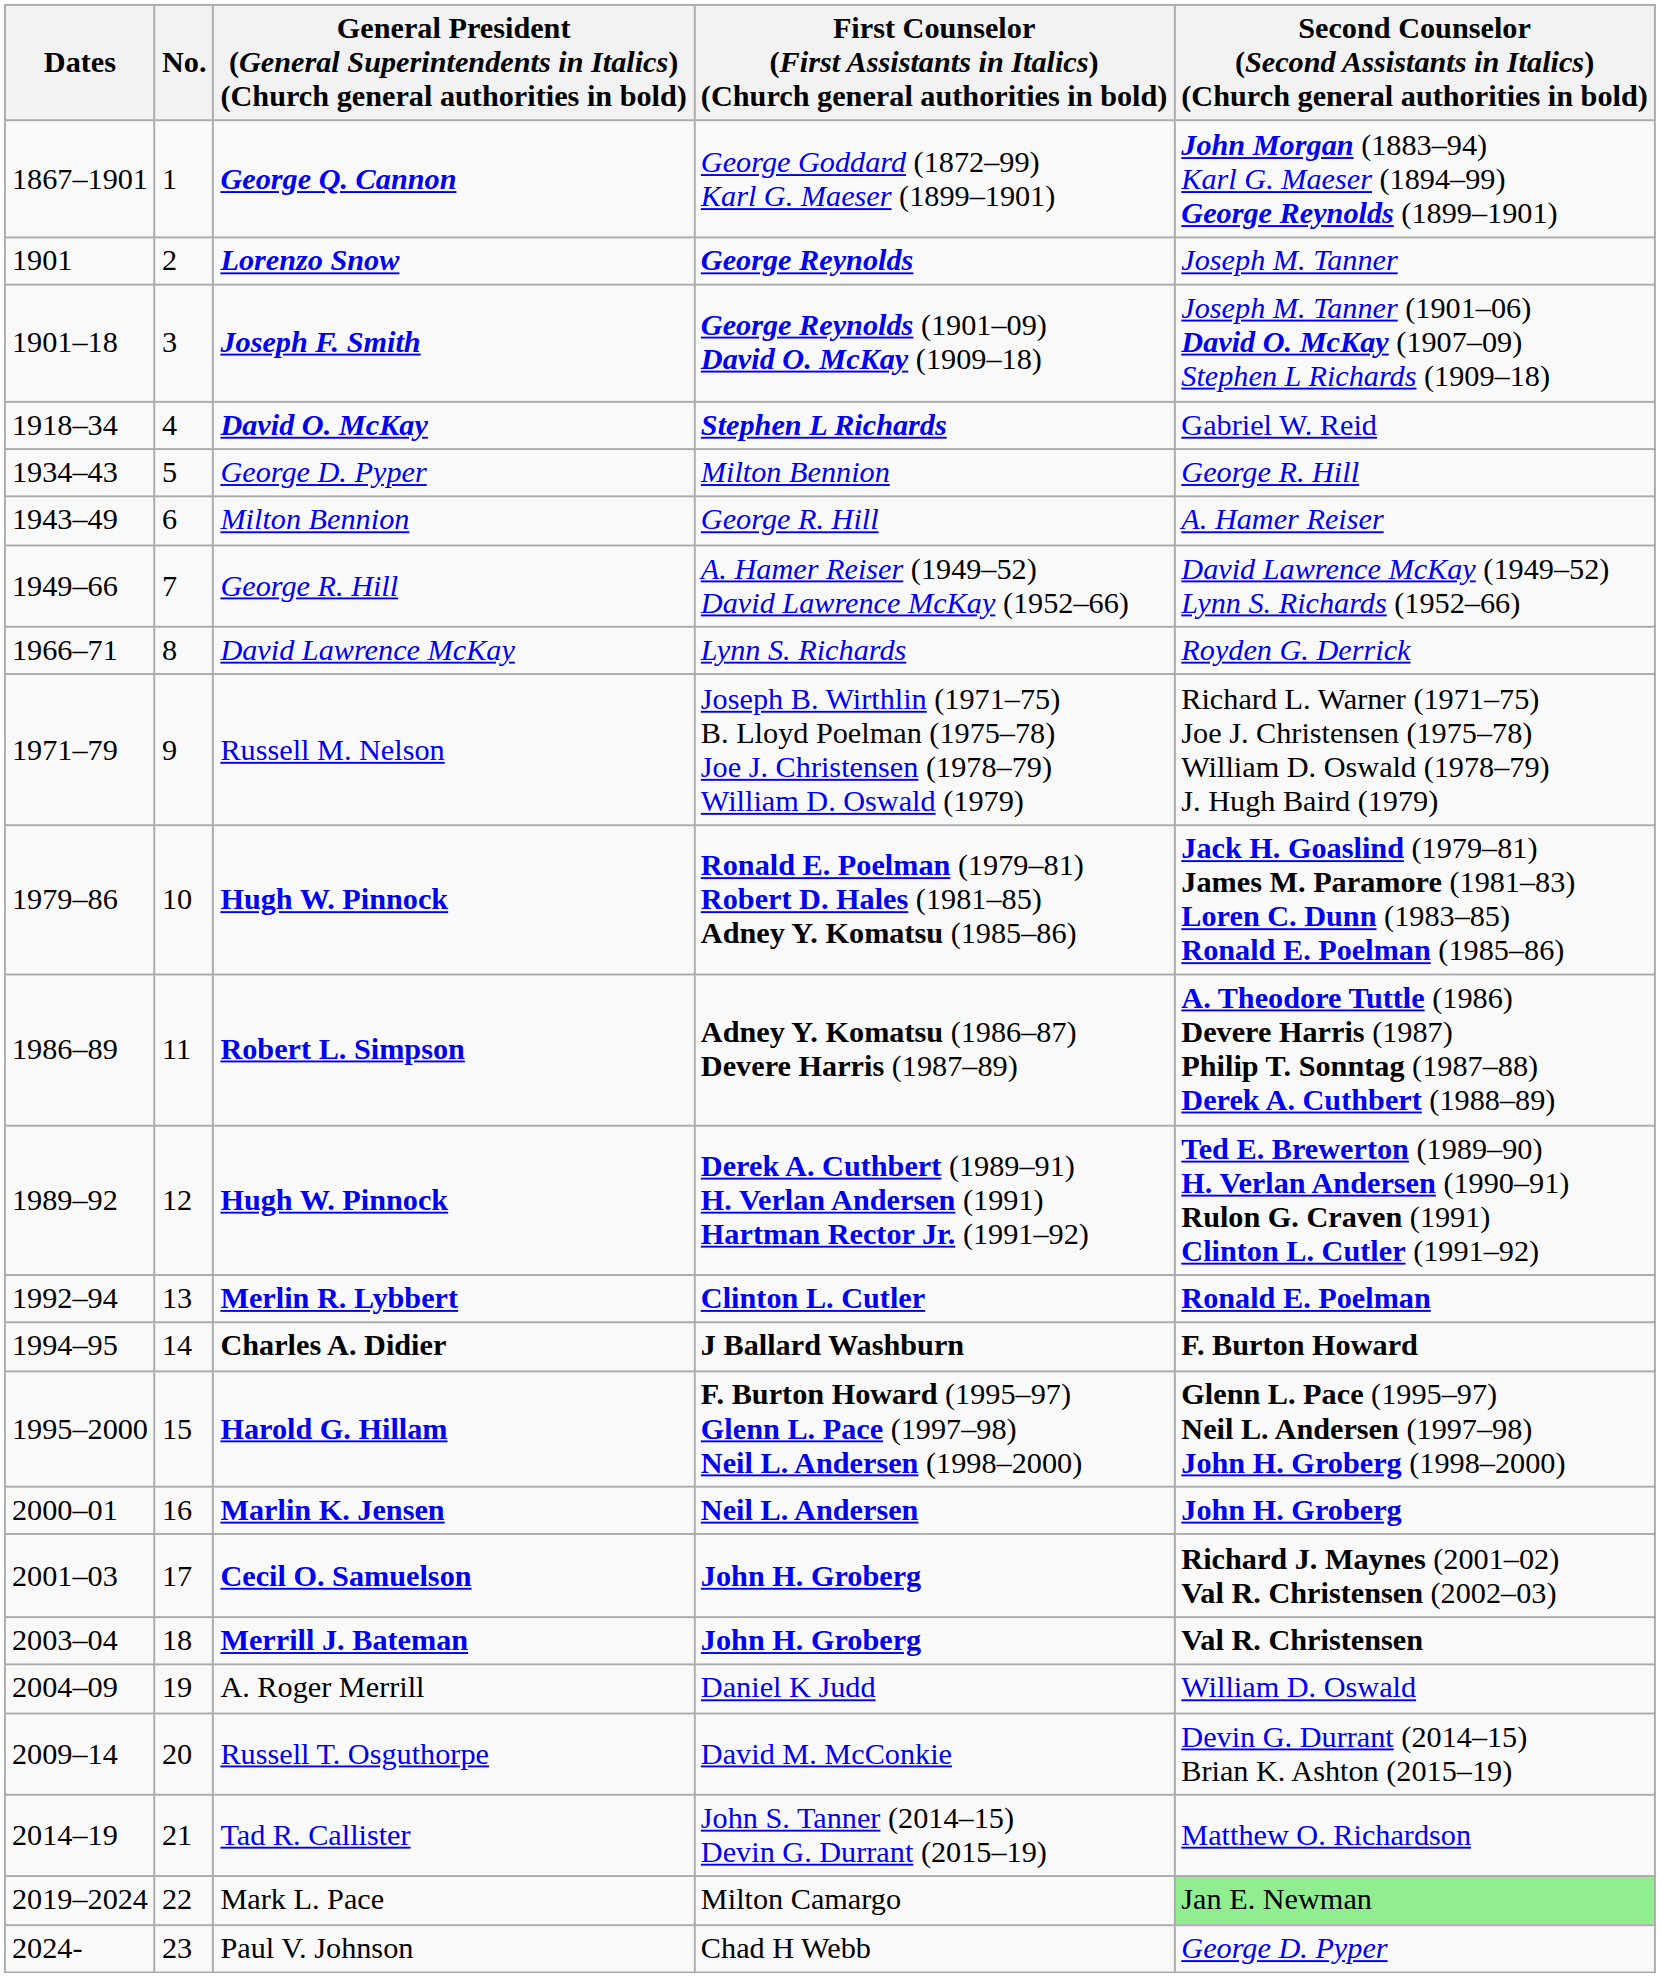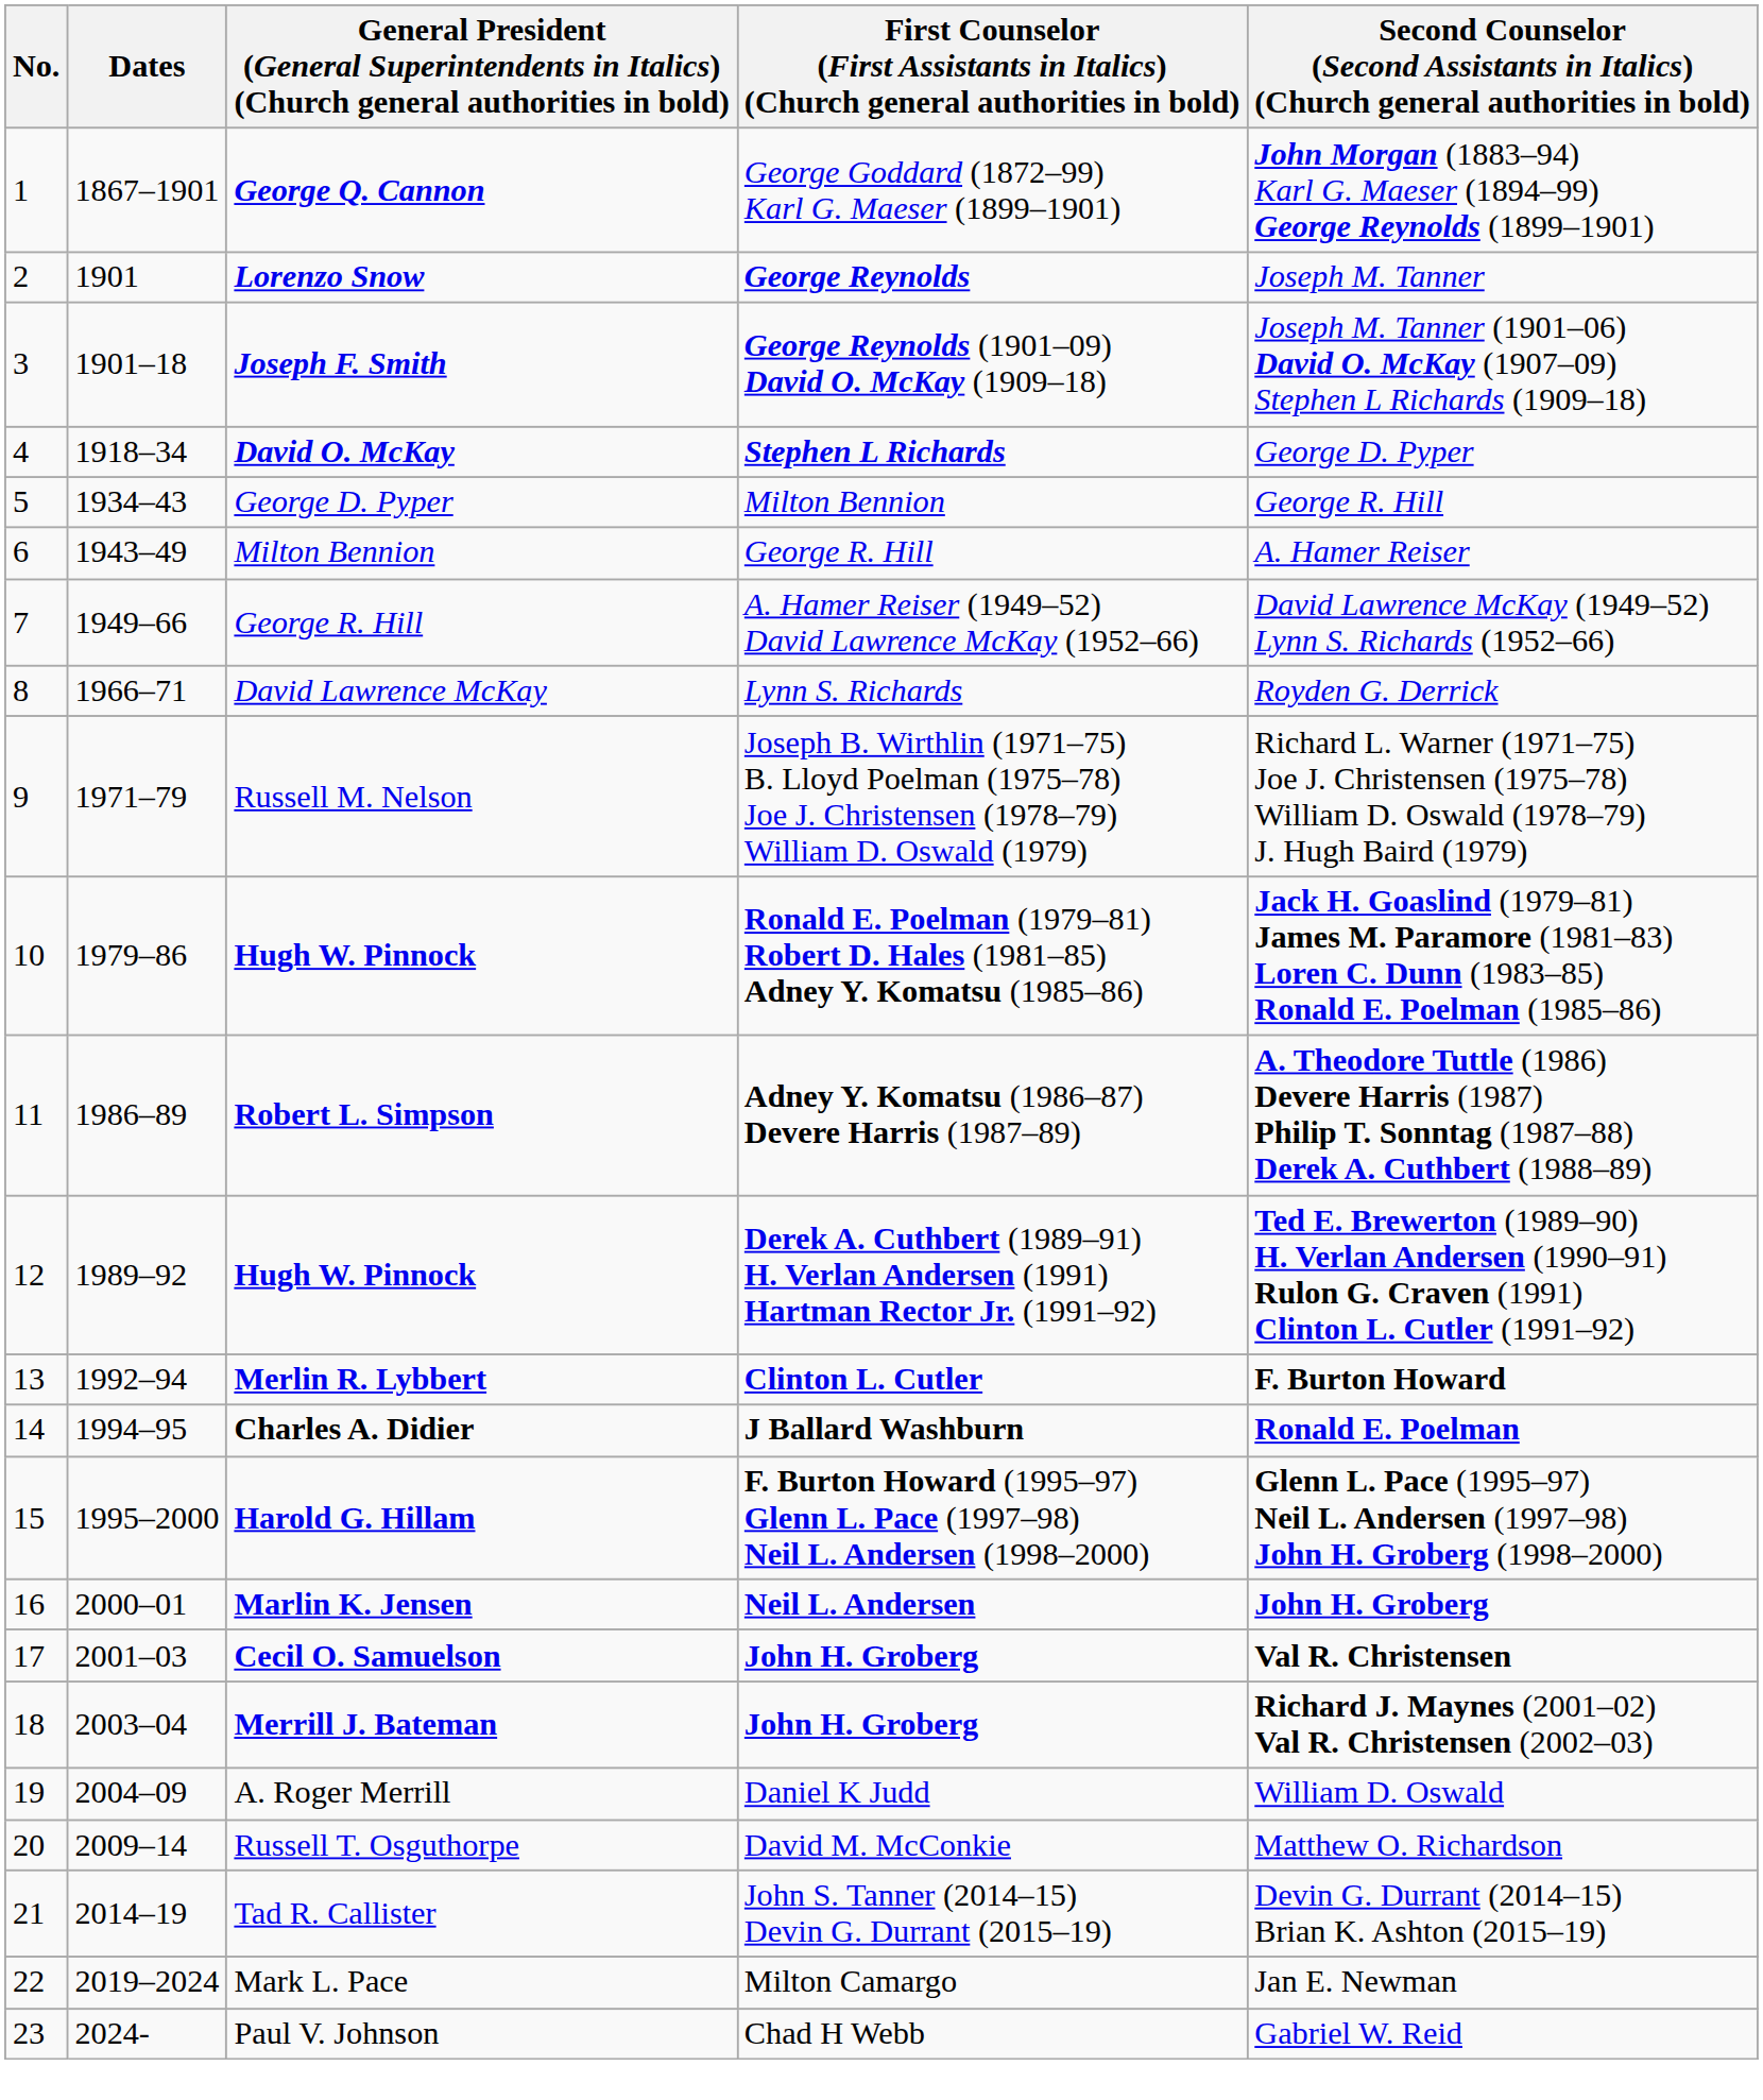columns swapped: No. <-> Dates
David O. McKay | column 5: Gabriel W. Reid -> George D. Pyper
Merlin R. Lybbert | column 5: Ronald E. Poelman -> F. Burton Howard
Charles A. Didier | column 5: F. Burton Howard -> Ronald E. Poelman
Cecil O. Samuelson | column 5: Richard J. Maynes (2001–02) Val R. Christensen (2002–03) -> Val R. Christensen
Merrill J. Bateman | column 5: Val R. Christensen -> Richard J. Maynes (2001–02) Val R. Christensen (2002–03)
Russell T. Osguthorpe | column 5: Devin G. Durrant (2014–15) Brian K. Ashton (2015–19) -> Matthew O. Richardson
Tad R. Callister | column 5: Matthew O. Richardson -> Devin G. Durrant (2014–15) Brian K. Ashton (2015–19)
Mark L. Pace | column 5: lightgreen background -> no background
Paul V. Johnson | column 5: George D. Pyper -> Gabriel W. Reid
